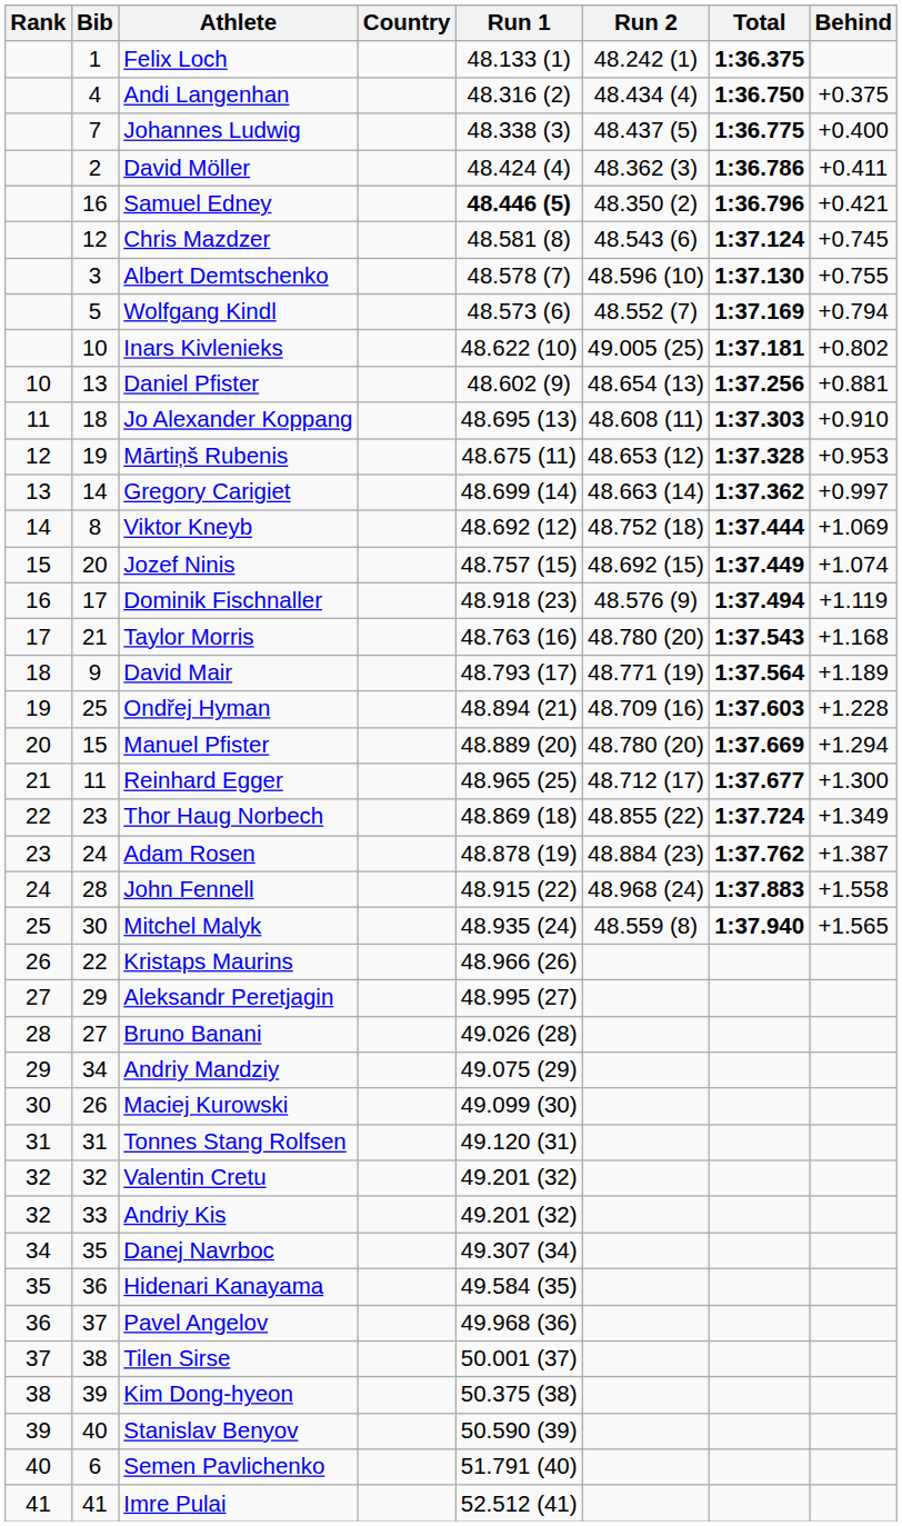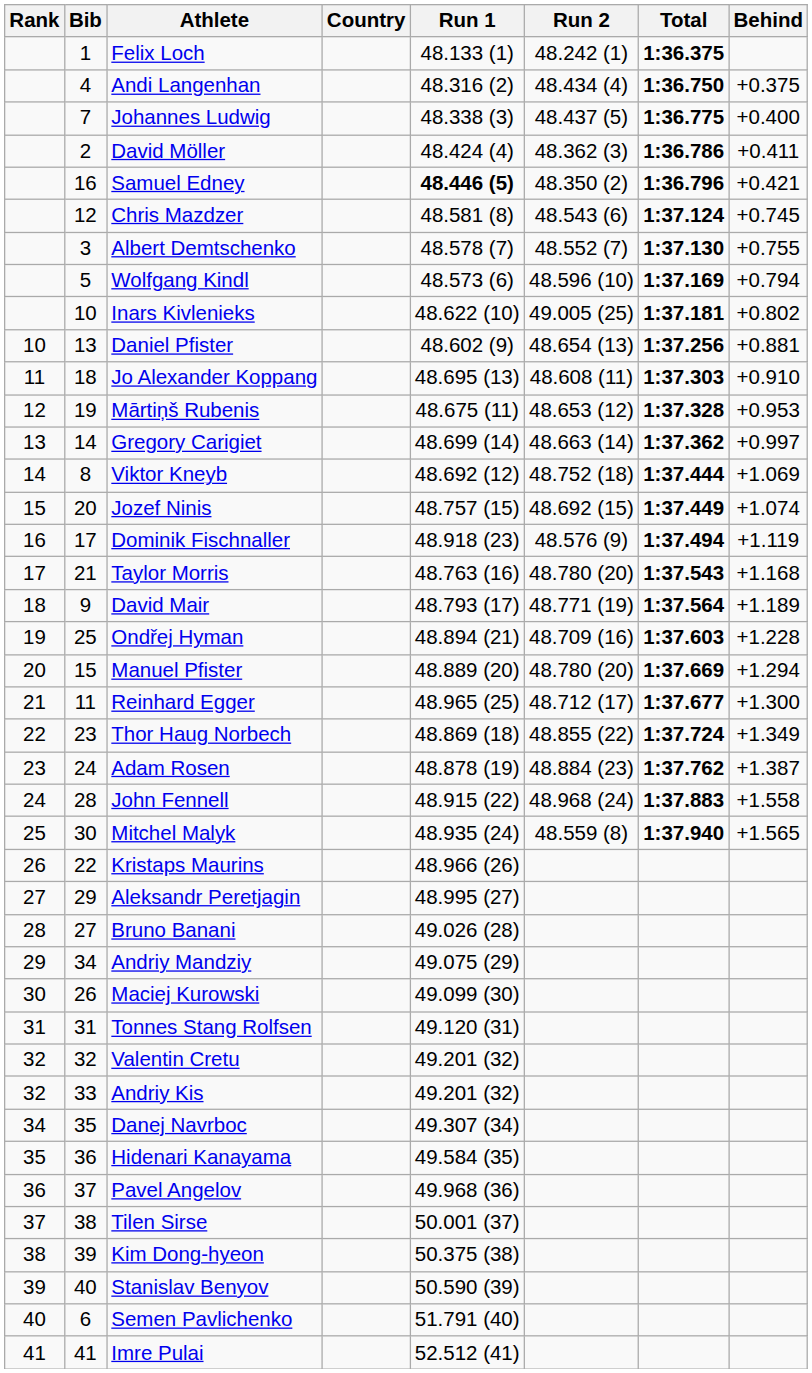Albert Demtschenko | Run 2: 48.596 (10) -> 48.552 (7)
Wolfgang Kindl | Run 2: 48.552 (7) -> 48.596 (10)
